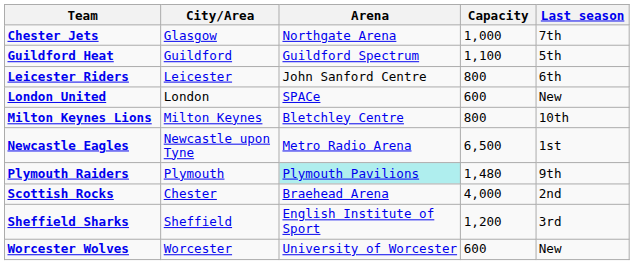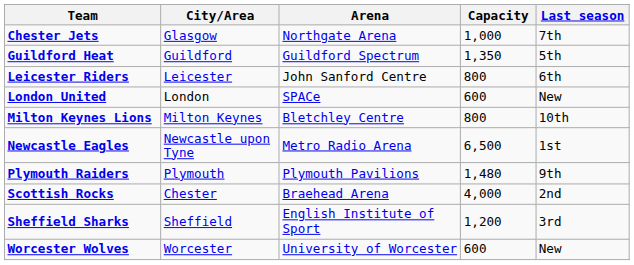Guildford Heat | Capacity: 1,100 -> 1,350
Plymouth Raiders | Arena: paleturquoise background -> no background
